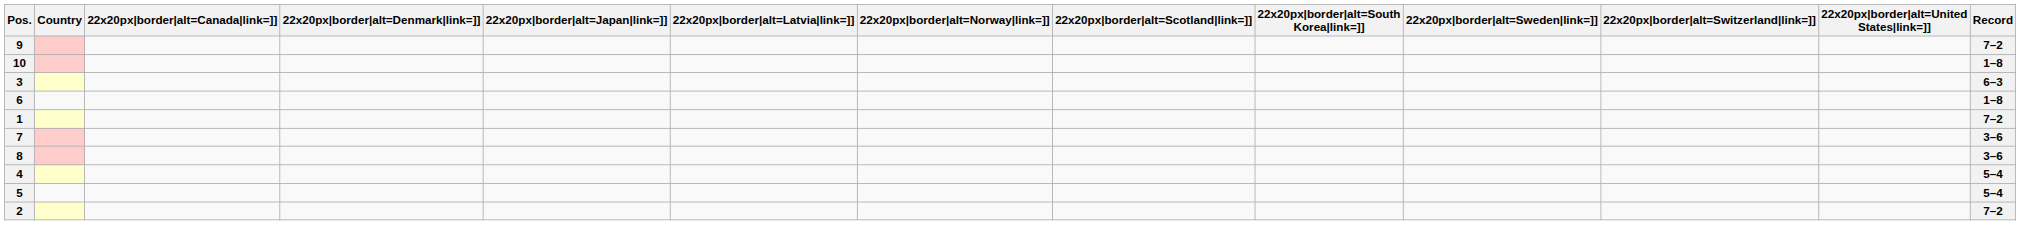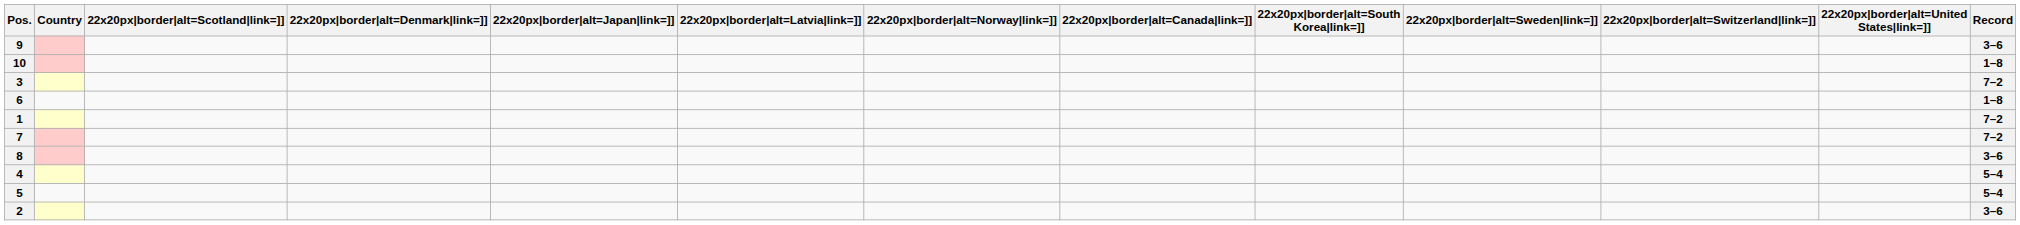columns swapped: 22x20px|border|alt=Canada|link=]] <-> 22x20px|border|alt=Scotland|link=]]
9 | Record: 7–2 -> 3–6
3 | Record: 6–3 -> 7–2
7 | Record: 3–6 -> 7–2
2 | Record: 7–2 -> 3–6
